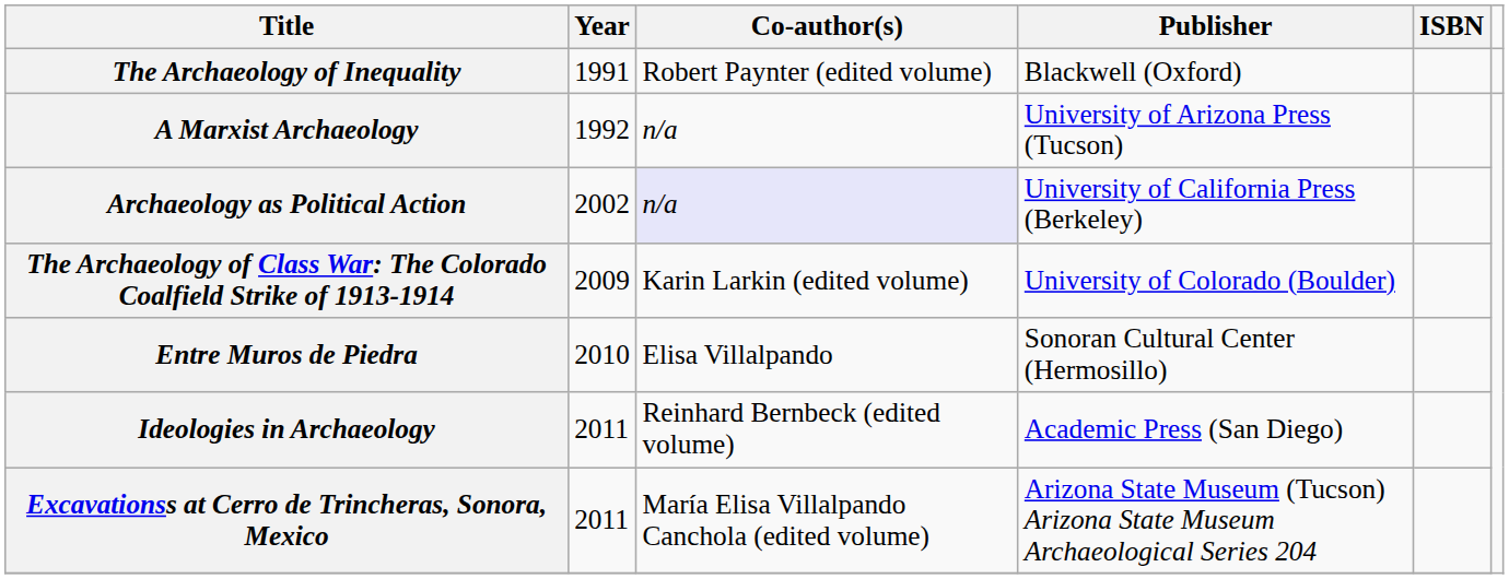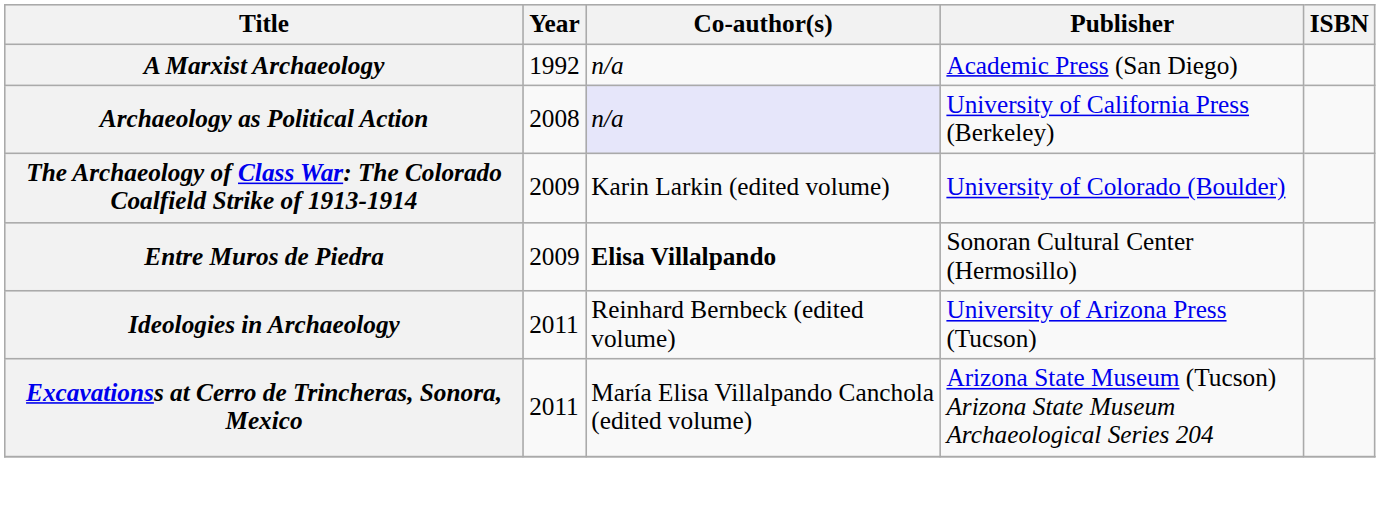- row: The Archaeology of Inequality | 1991 | Robert Paynter (edited volume) | Blackwell (Oxford)
A Marxist Archaeology | Publisher: University of Arizona Press (Tucson) -> Academic Press (San Diego)
Archaeology as Political Action | Year: 2002 -> 2008
Entre Muros de Piedra | Year: 2010 -> 2009
Entre Muros de Piedra | Co-author(s): normal -> bold
Ideologies in Archaeology | Publisher: Academic Press (San Diego) -> University of Arizona Press (Tucson)
